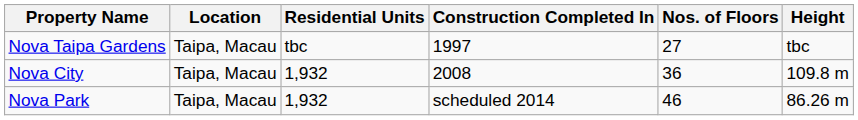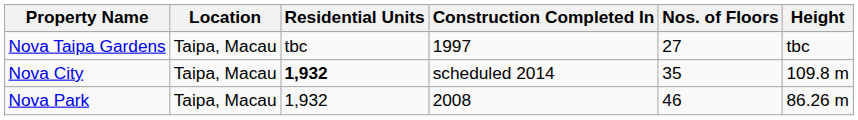Nova City | Residential Units: normal -> bold
Nova City | Construction Completed In: 2008 -> scheduled 2014
Nova City | Nos. of Floors: 36 -> 35
Nova Park | Construction Completed In: scheduled 2014 -> 2008
